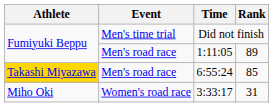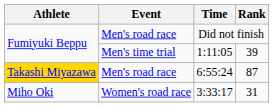Did not finish | Event: Men's time trial -> Men's road race
1:11:05 | Event: Men's road race -> Men's time trial
1:11:05 | Rank: 89 -> 39
6:55:24 | Rank: 85 -> 87
